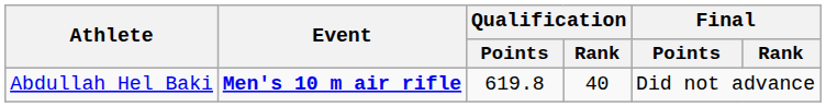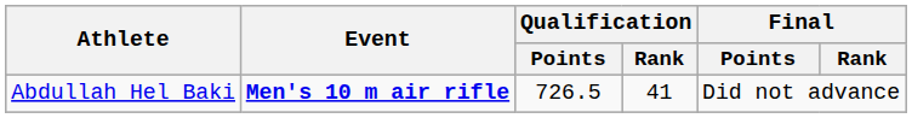Abdullah Hel Baki | Qualification / Points: 619.8 -> 726.5
Abdullah Hel Baki | Qualification / Rank: 40 -> 41
